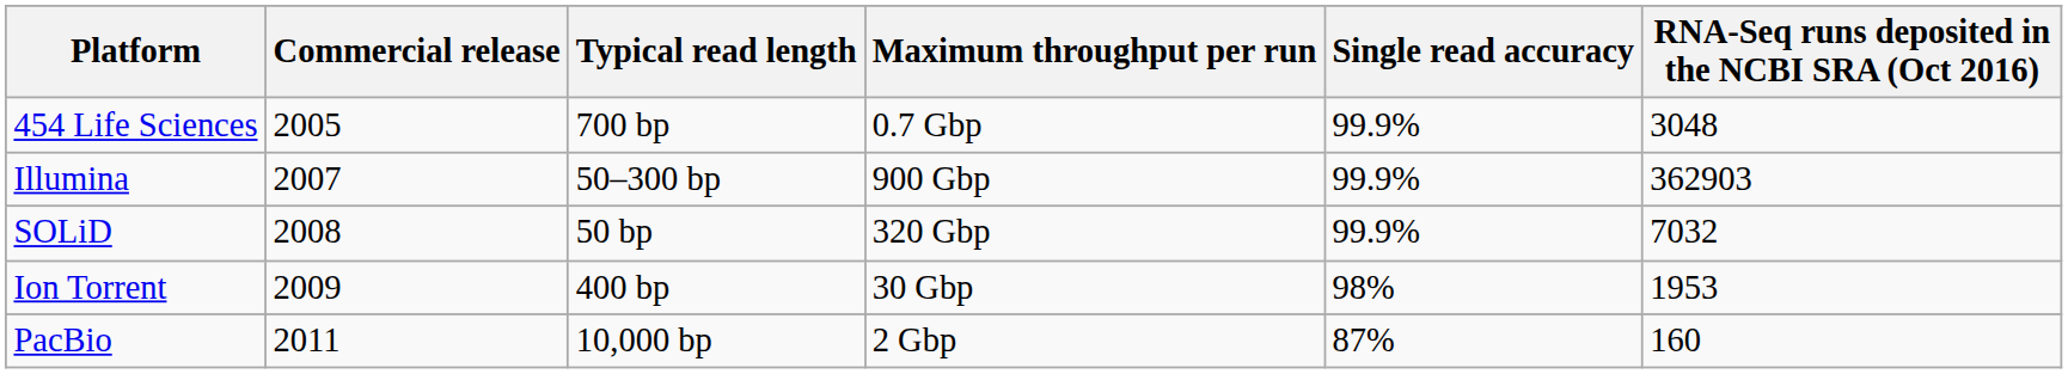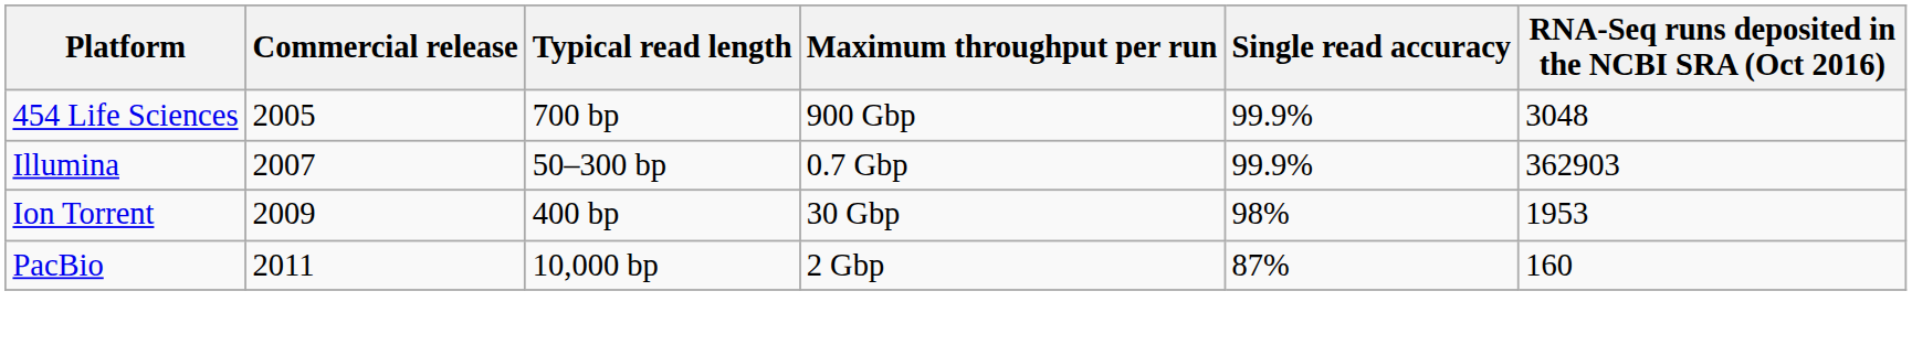454 Life Sciences | Maximum throughput per run: 0.7 Gbp -> 900 Gbp
Illumina | Maximum throughput per run: 900 Gbp -> 0.7 Gbp
- row: SOLiD | 2008 | 50 bp | 320 Gbp | 99.9% | 7032
